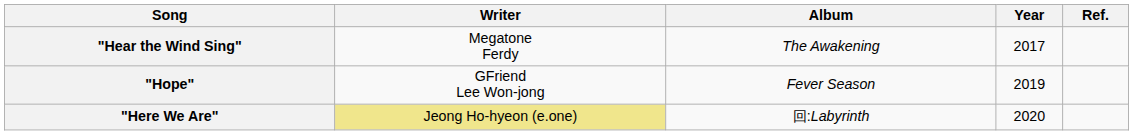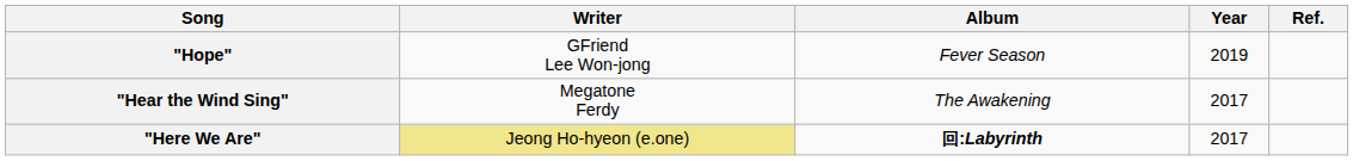rows swapped: "Hear the Wind Sing" <-> "Hope"
"Here We Are" | Album: normal -> bold
"Here We Are" | Year: 2020 -> 2017
